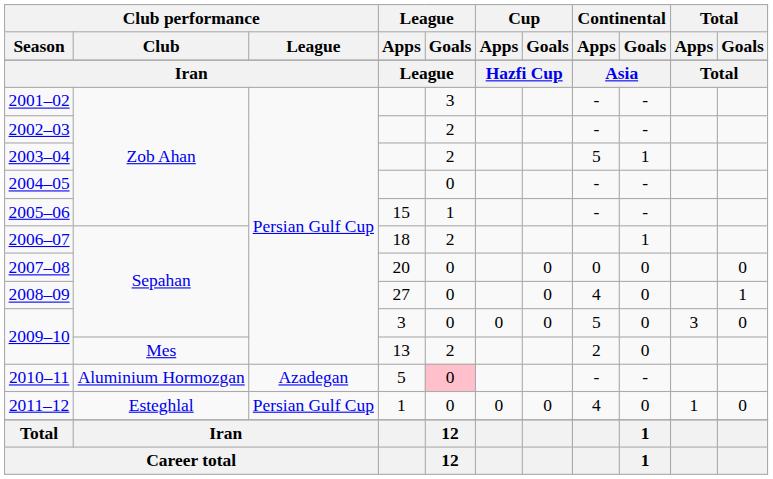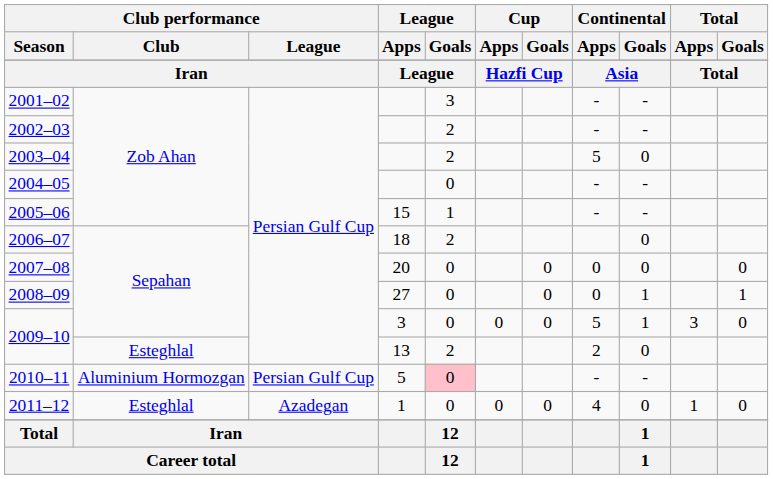2003–04 | Continental / Goals: 1 -> 0
2006–07 | Continental / Goals: 1 -> 0
2008–09 | Continental / Apps: 4 -> 0
2008–09 | Continental / Goals: 0 -> 1
2009–10 / 3 | Continental / Goals: 0 -> 1
2009–10 / 13 | Club performance / Club: Mes -> Esteghlal
2010–11 | Club performance / League: Azadegan -> Persian Gulf Cup
2011–12 | Club performance / League: Persian Gulf Cup -> Azadegan
